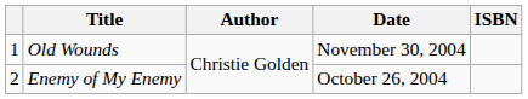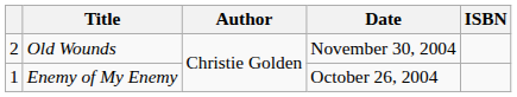Old Wounds | column 1: 1 -> 2
Enemy of My Enemy | column 1: 2 -> 1
